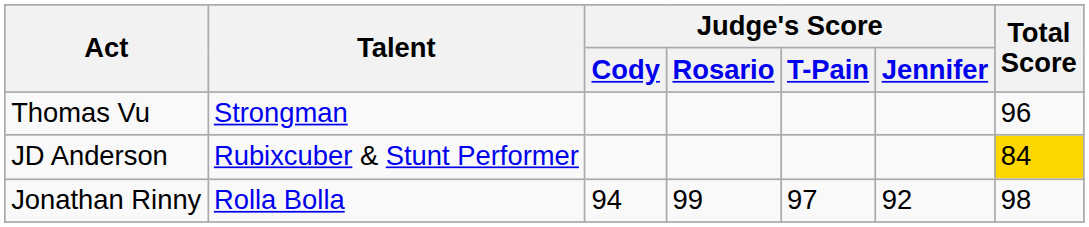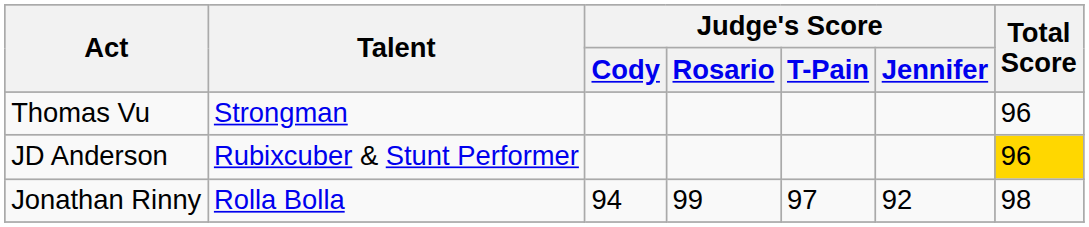JD Anderson | Total Score: 84 -> 96
